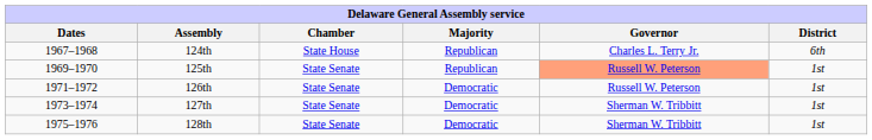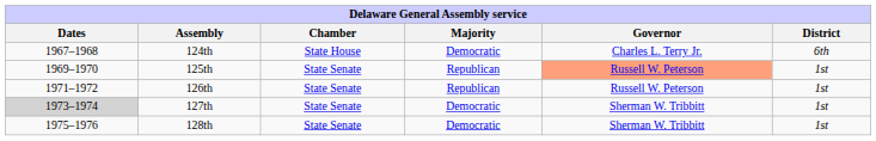124th | Majority: Republican -> Democratic
126th | Majority: Democratic -> Republican
127th | Dates: no background -> lightgrey background
